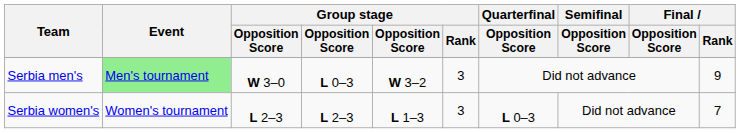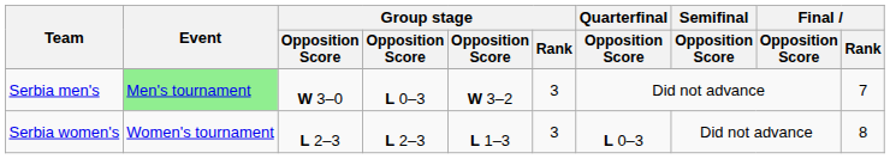Serbia men's | Final / Rank: 9 -> 7
Serbia women's | Final / Rank: 7 -> 8
